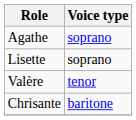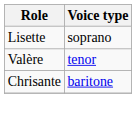- row: Agathe | soprano
